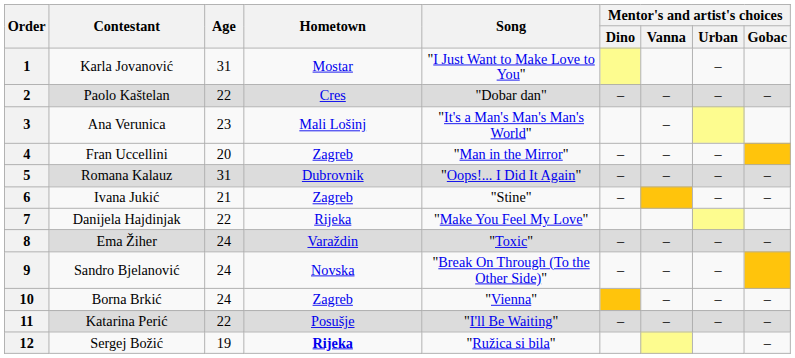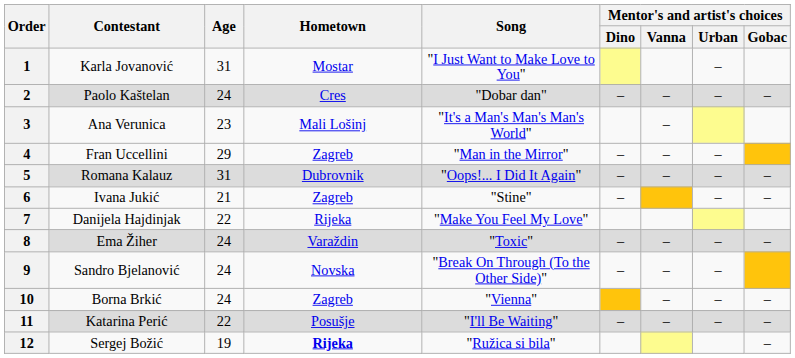2 | Age: 22 -> 24
4 | Age: 20 -> 29
